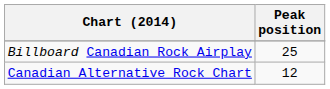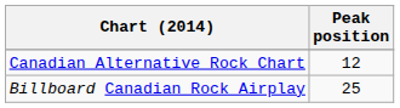rows swapped: Canadian Alternative Rock Chart <-> Billboard Canadian Rock Airplay
